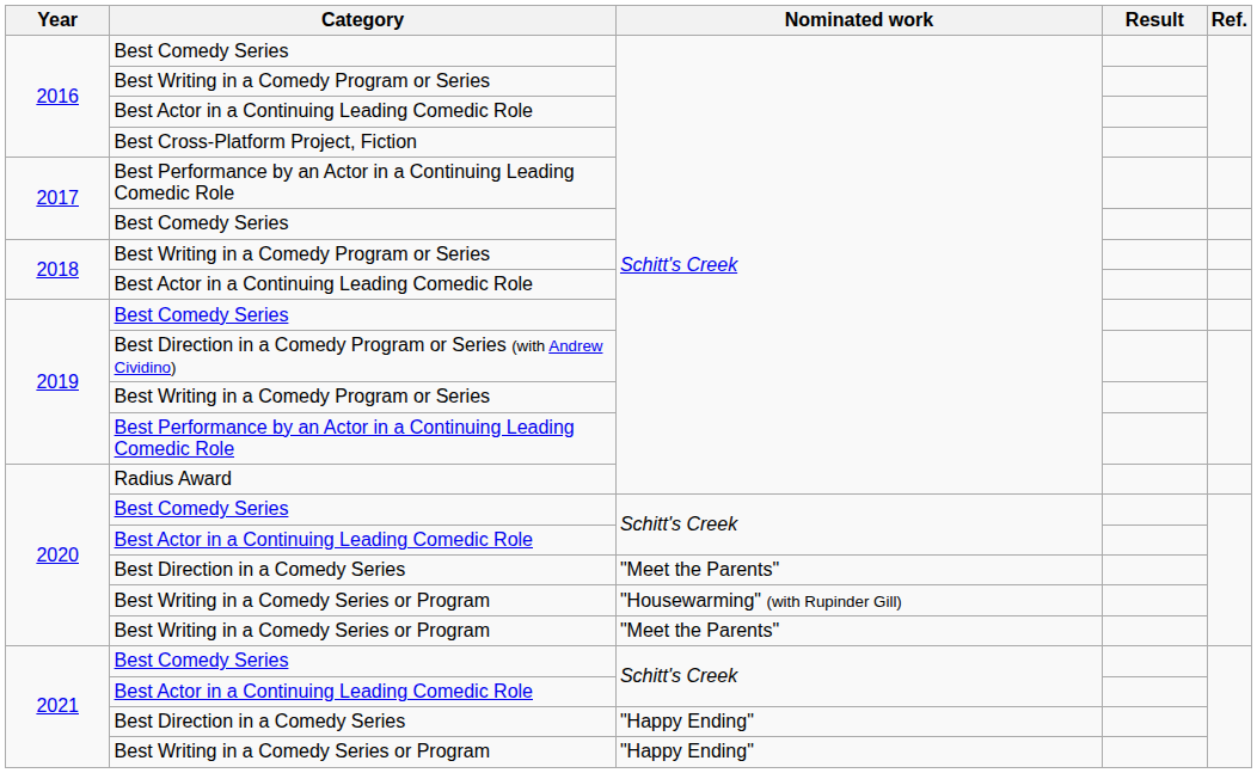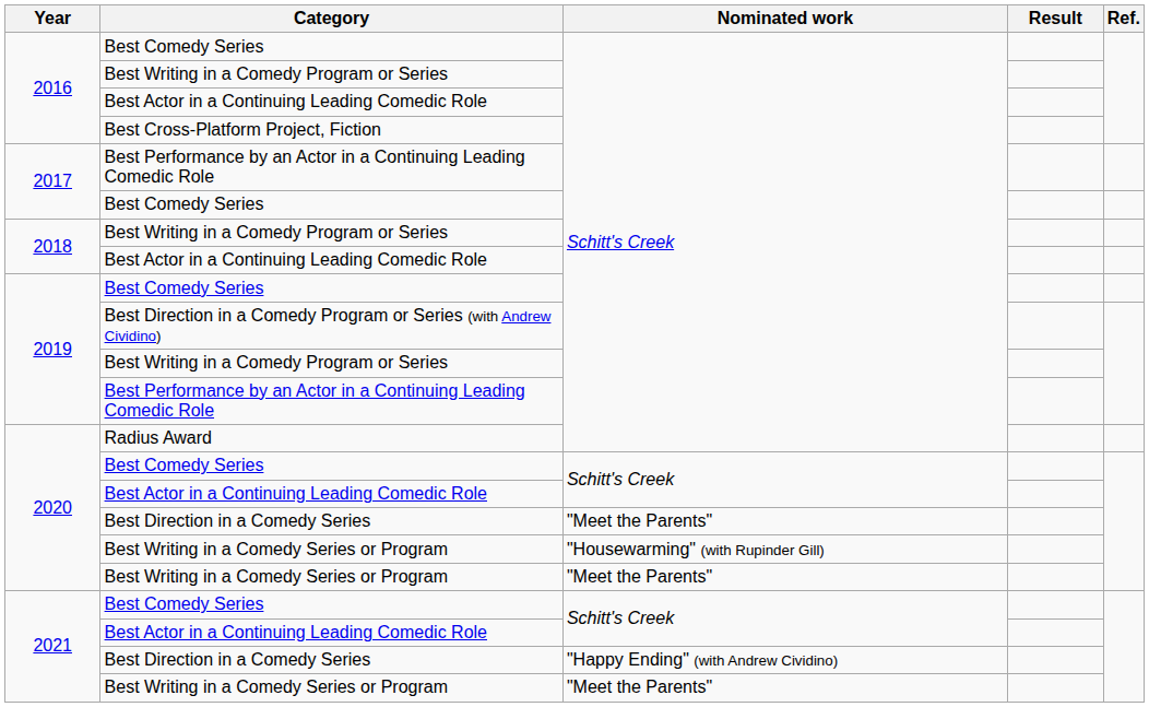2021 / Best Direction in a Comedy Series | Nominated work: "Happy Ending" -> "Happy Ending" (with Andrew Cividino)
2021 / Best Writing in a Comedy Series or Program | Nominated work: "Happy Ending" -> "Meet the Parents"
